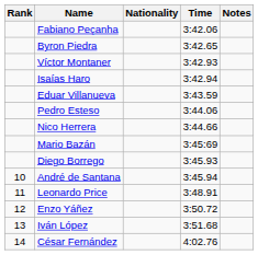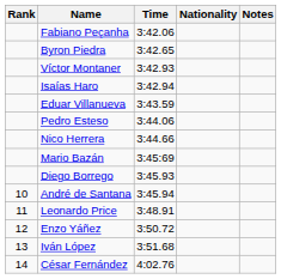columns swapped: Nationality <-> Time
